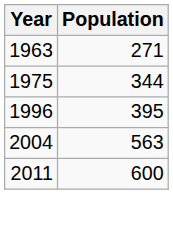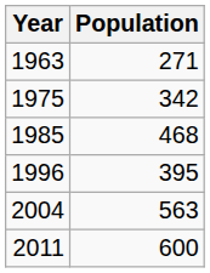1975 | Population: 344 -> 342
+ row: 1985 | 468
